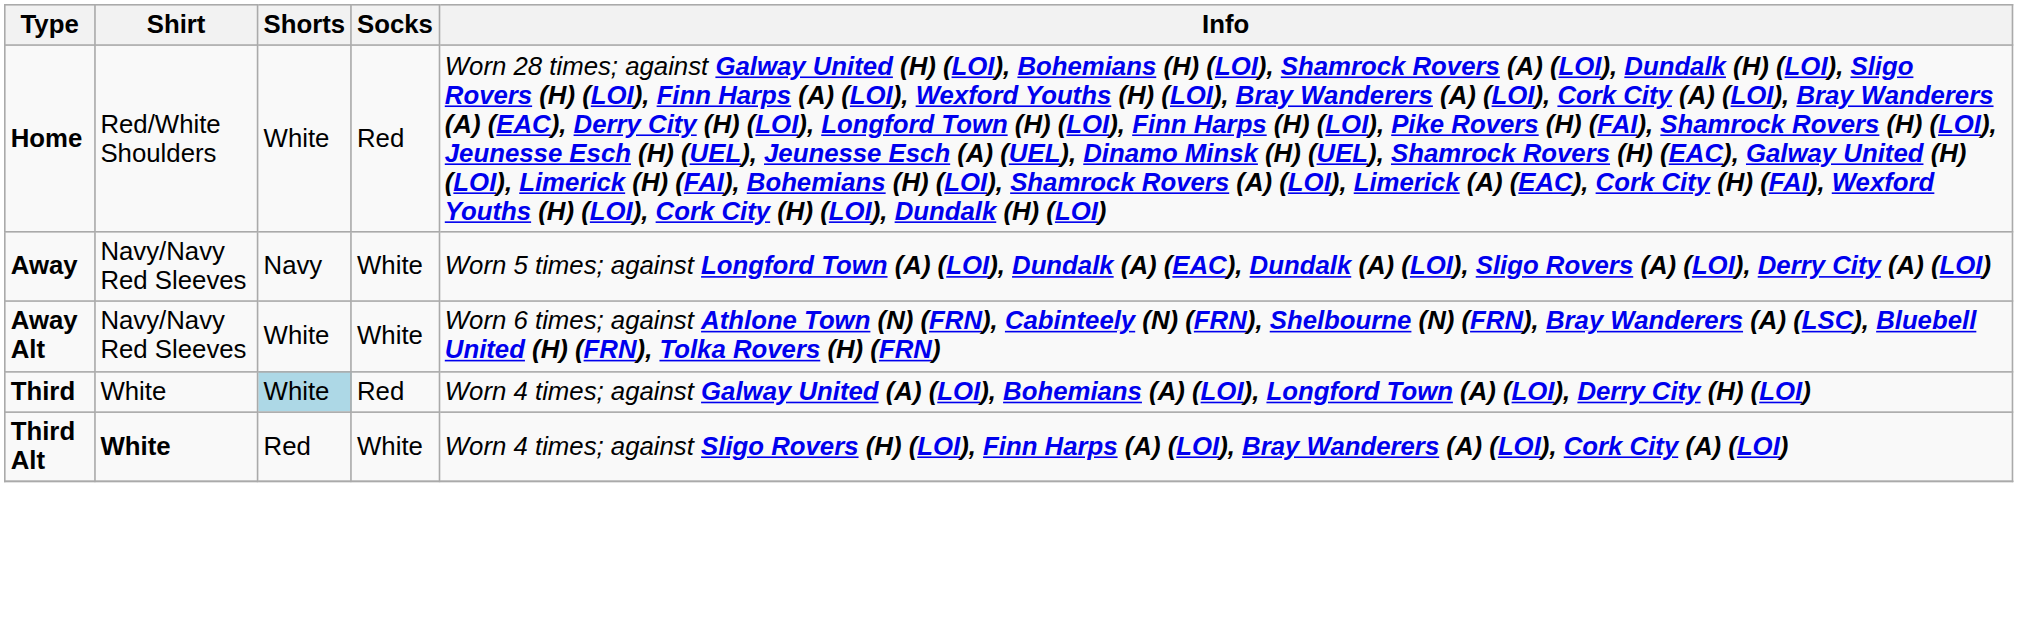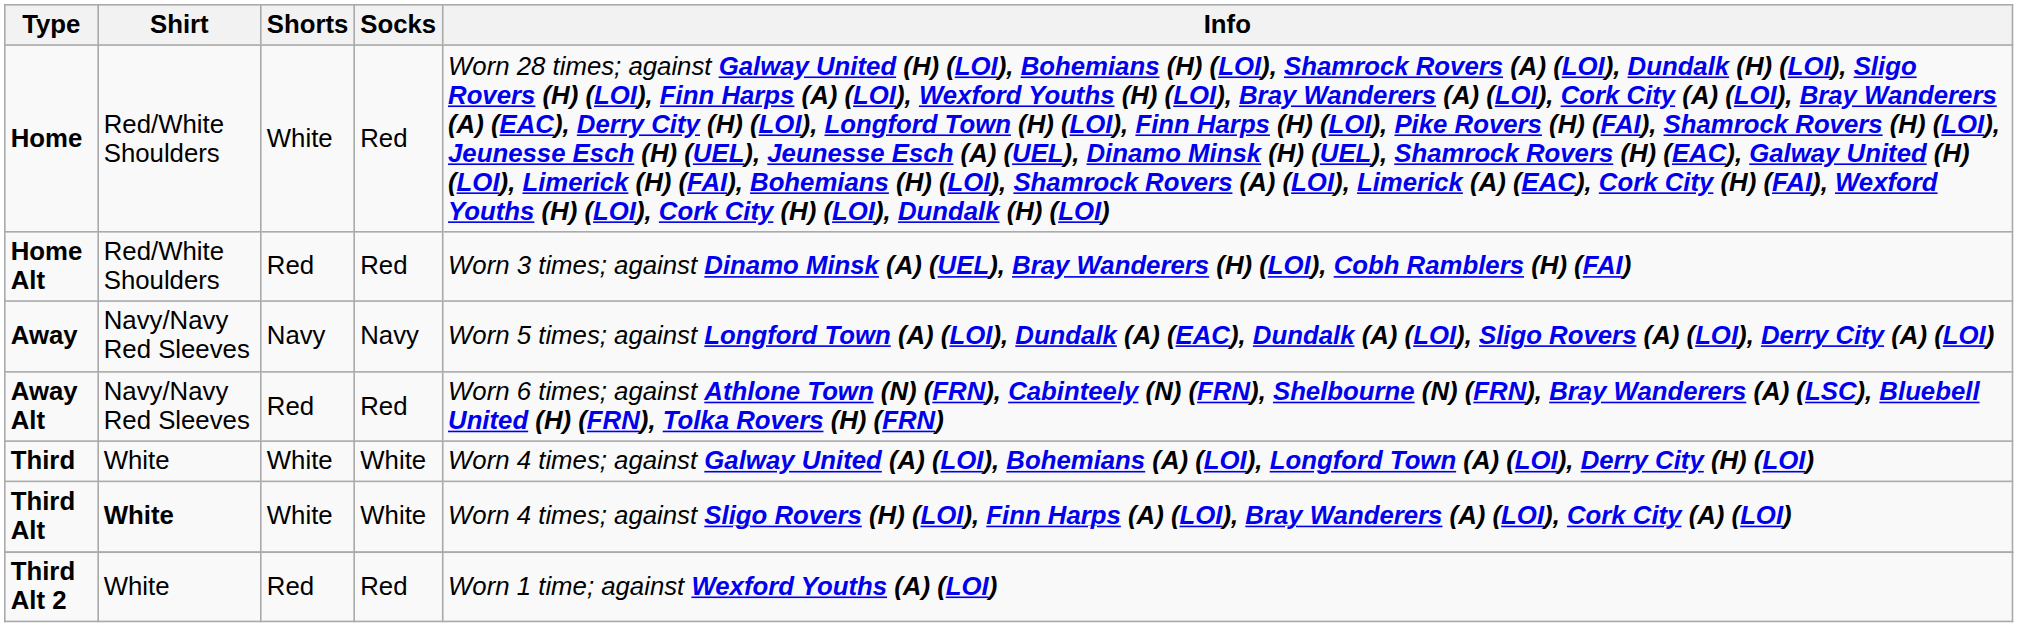+ row: Home Alt | Red/White Shoulders | Red | Red | Worn 3 times; against Dinamo Minsk (A) (UEL), Bray Wanderers (H) (LOI), Cobh Ramblers (H) (FAI)
Away | Socks: White -> Navy
Away Alt | Shorts: White -> Red
Away Alt | Socks: White -> Red
Third | Shorts: lightblue background -> no background
Third | Socks: Red -> White
Third Alt | Shorts: Red -> White
+ row: Third Alt 2 | White | Red | Red | Worn 1 time; against Wexford Youths (A) (LOI)
